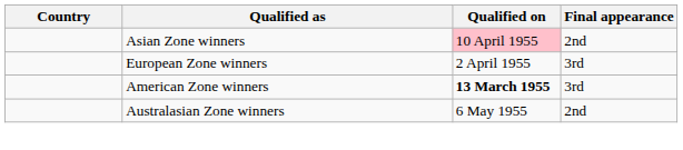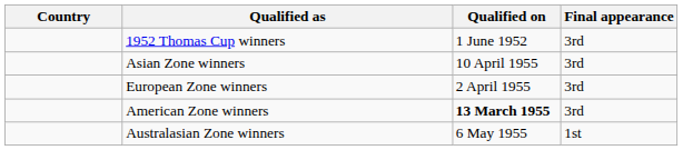+ row: 1952 Thomas Cup winners | 1 June 1952 | 3rd
Asian Zone winners | Qualified on: pink background -> no background
Asian Zone winners | Final appearance: 2nd -> 3rd
Australasian Zone winners | Final appearance: 2nd -> 1st
